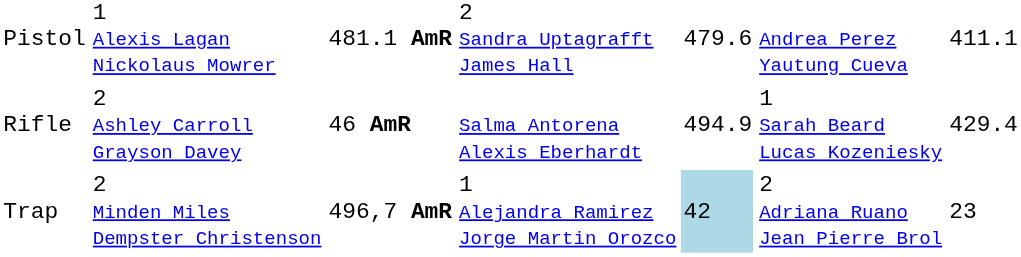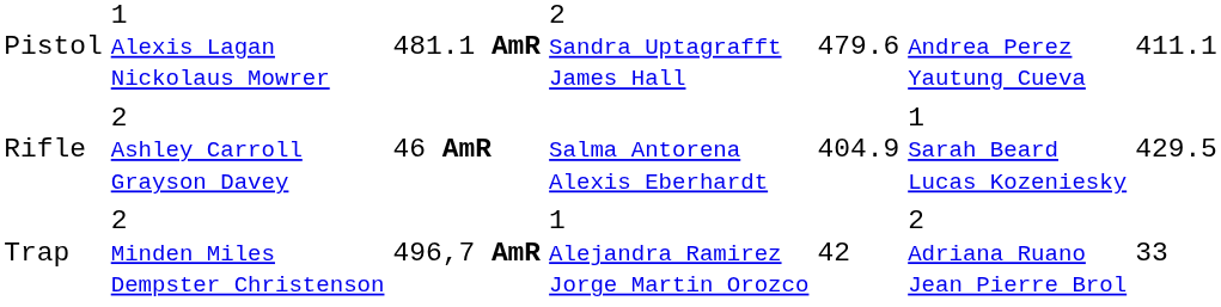Rifle | column 5: 494.9 -> 404.9
Rifle | column 7: 429.4 -> 429.5
Trap | column 5: lightblue background -> no background
Trap | column 7: 23 -> 33
